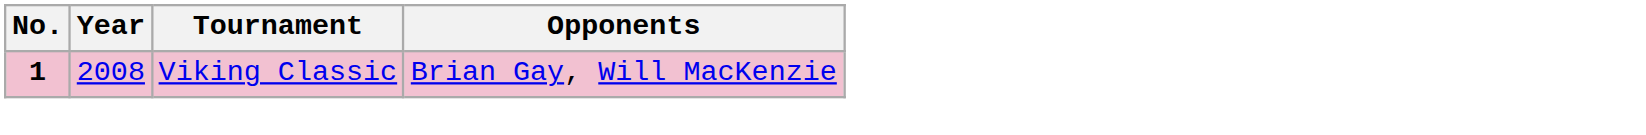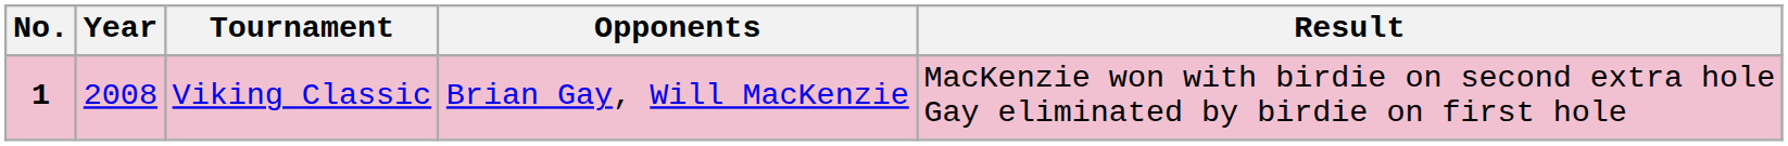+ column: Result | MacKenzie won with birdie on second extra hole Gay eliminated by birdie on first hole
